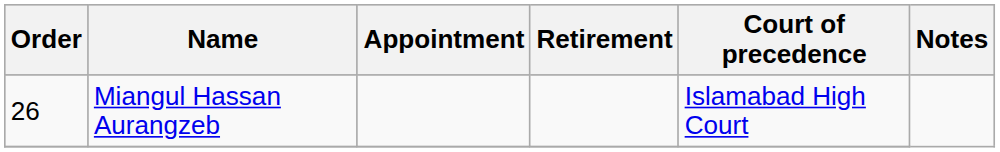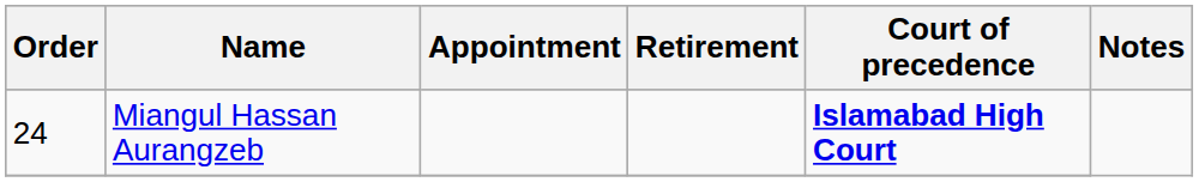Miangul Hassan Aurangzeb | Order: 26 -> 24
Miangul Hassan Aurangzeb | Court of precedence: normal -> bold
